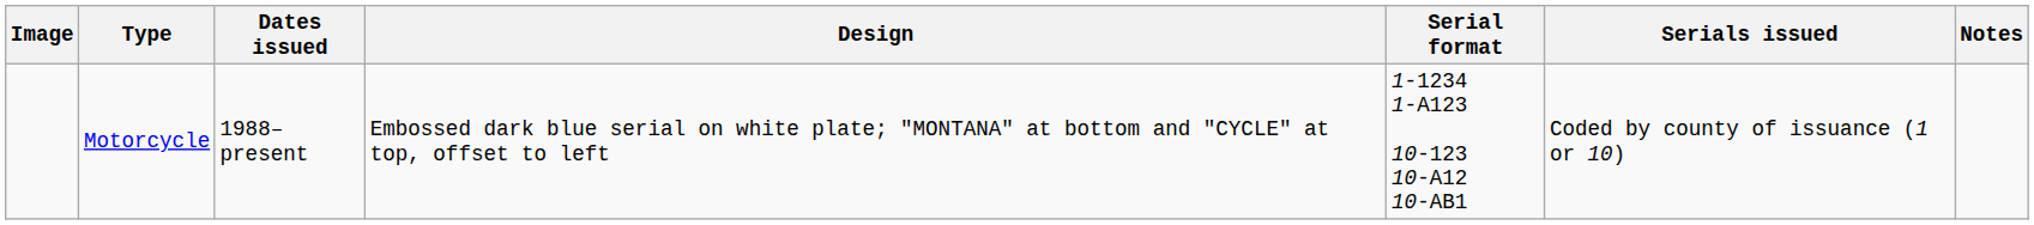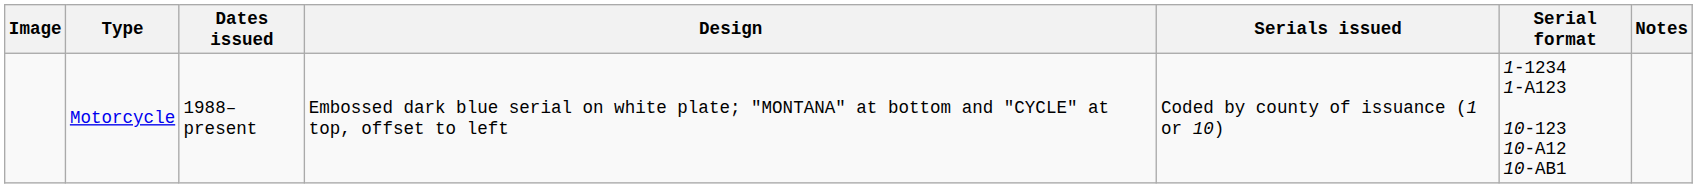columns swapped: Serial format <-> Serials issued
